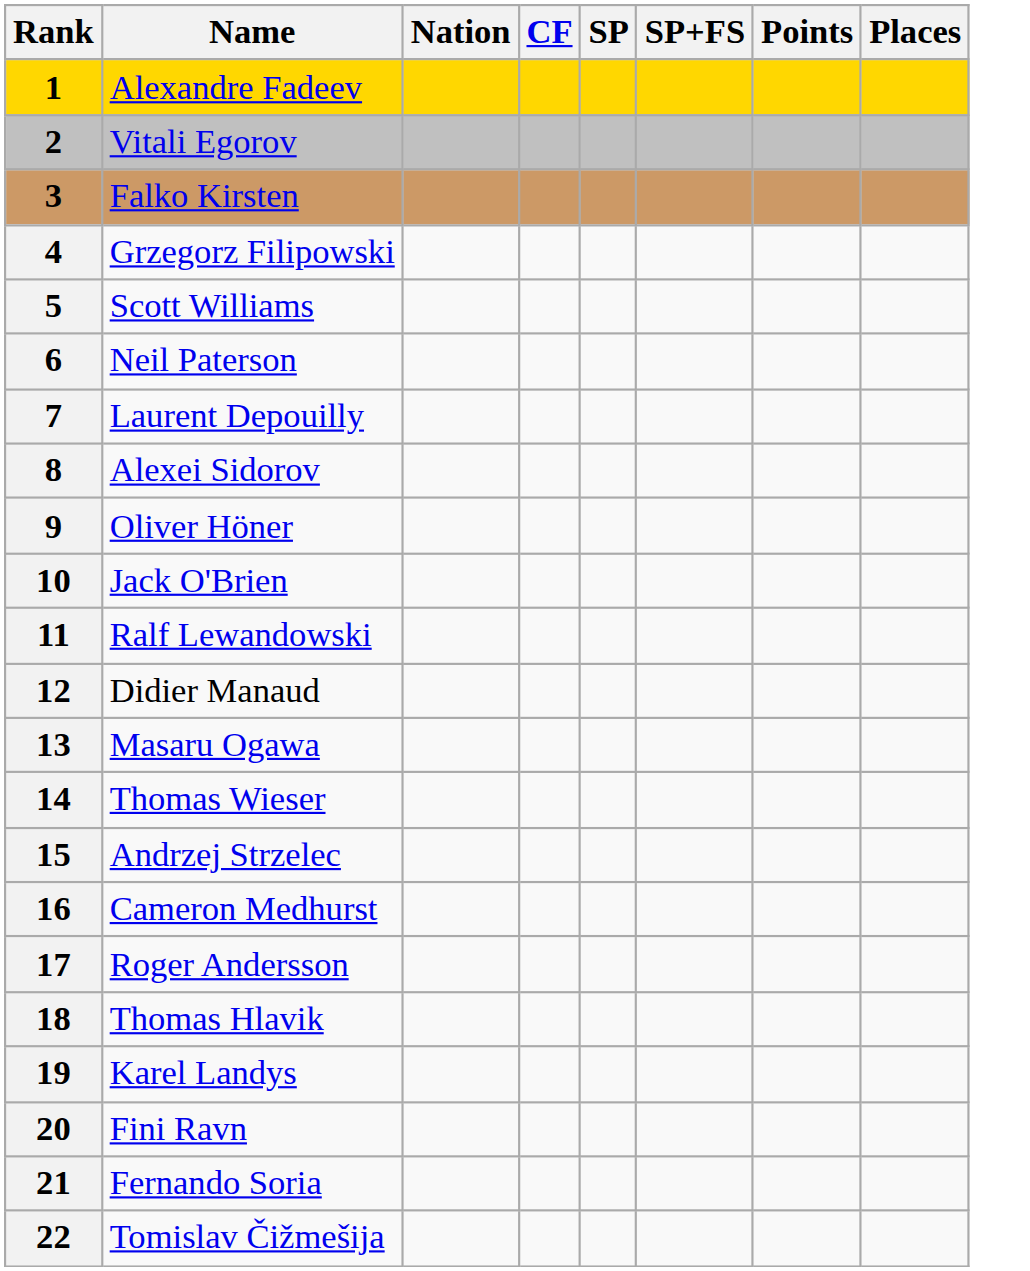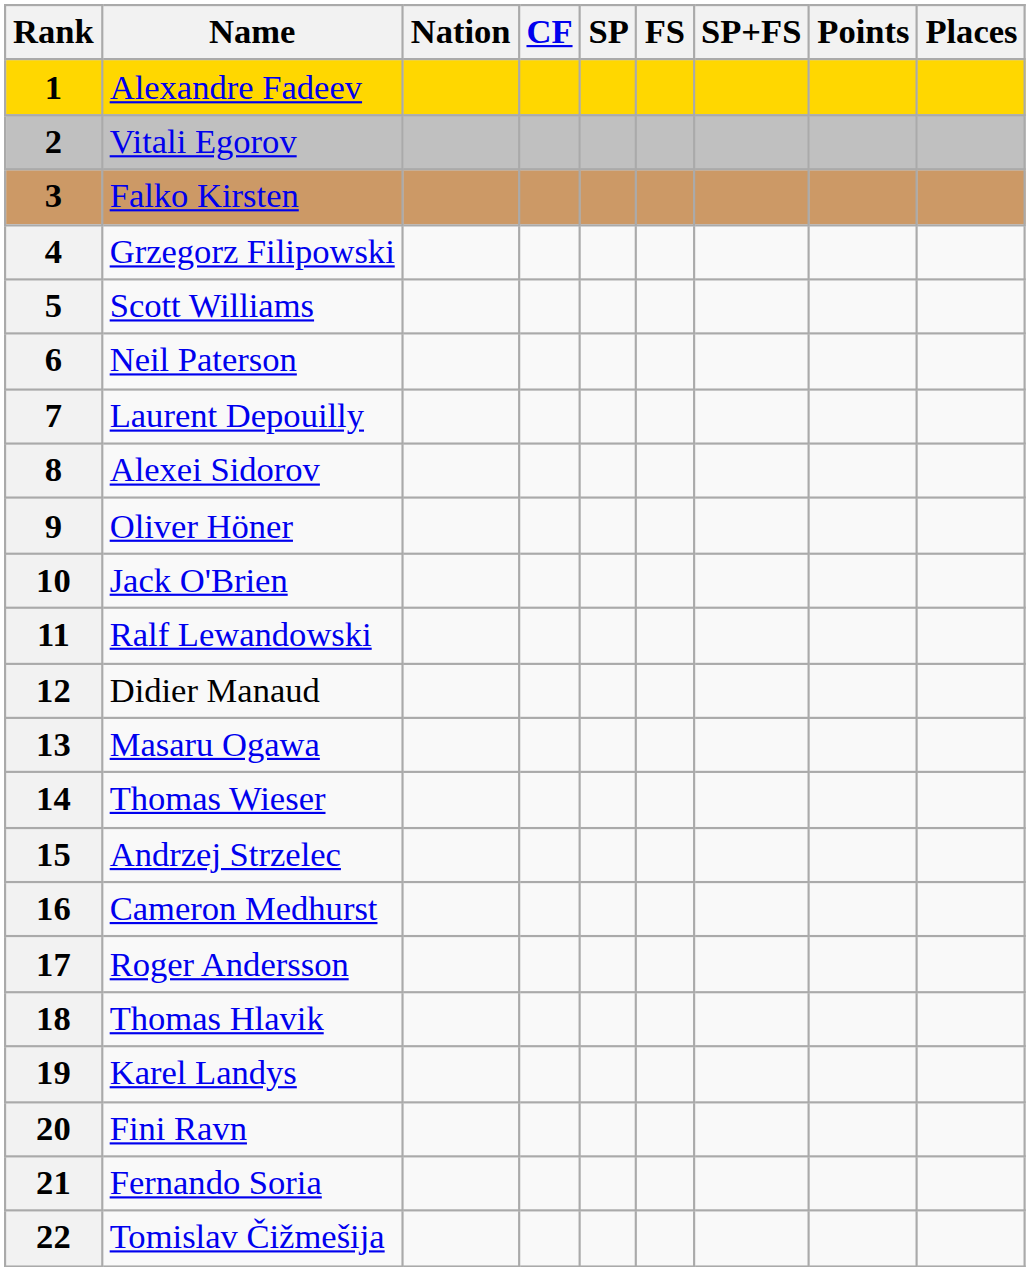+ column: FS
